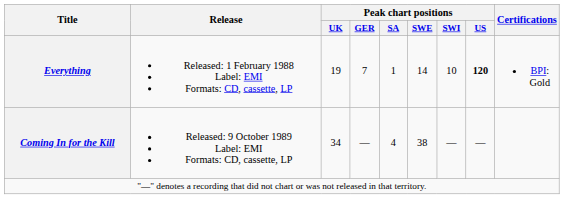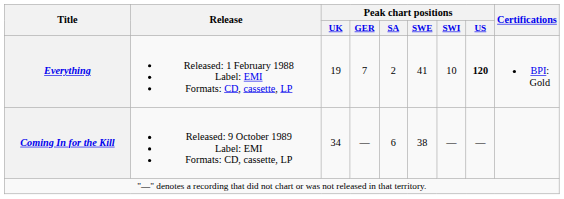Everything | Peak chart positions / SA: 1 -> 2
Everything | Peak chart positions / SWE: 14 -> 41
Coming In for the Kill | Peak chart positions / SA: 4 -> 6
